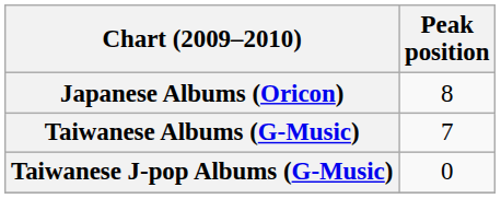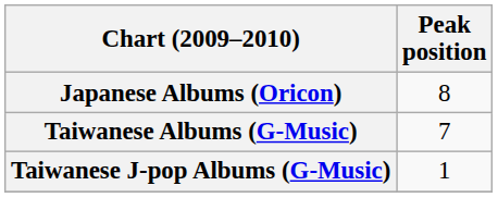Taiwanese J-pop Albums (G-Music) | Peak position: 0 -> 1
